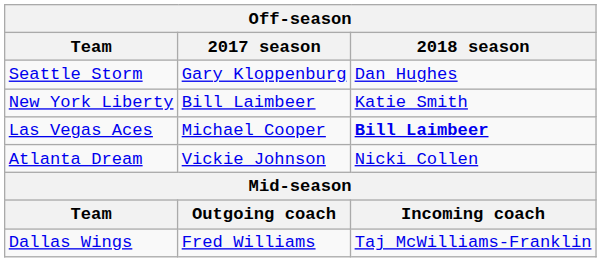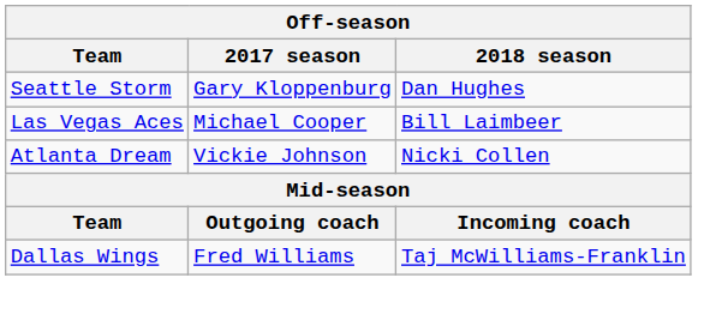- row: New York Liberty | Bill Laimbeer | Katie Smith
Las Vegas Aces | 2018 season: bold -> normal
